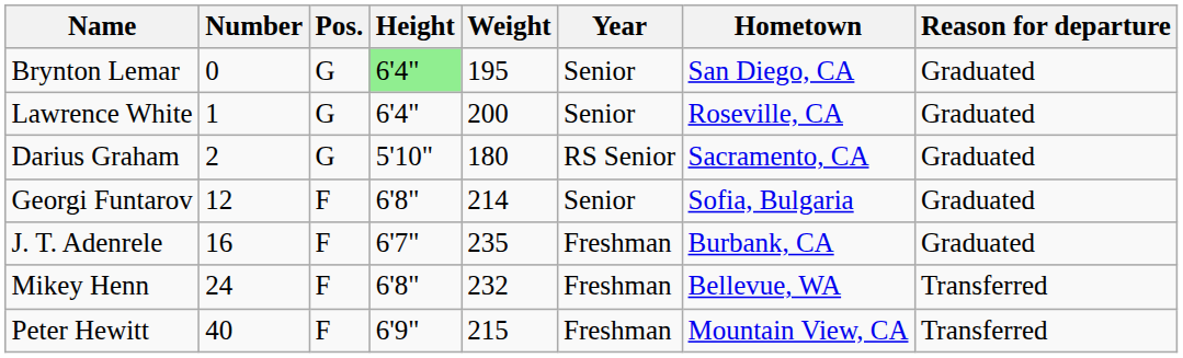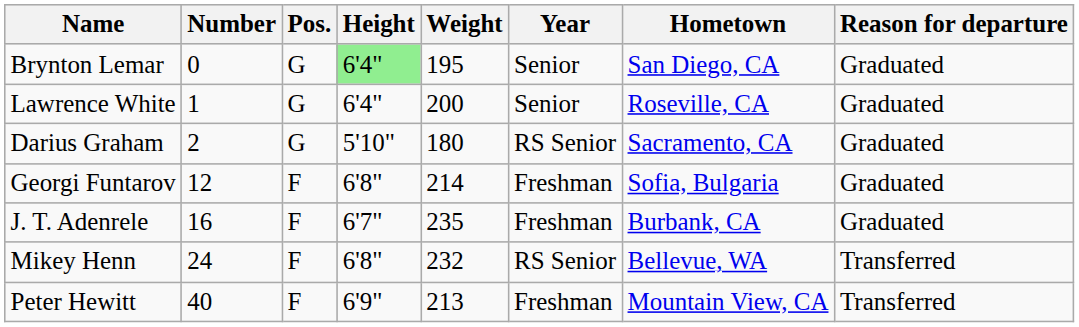Georgi Funtarov | Year: Senior -> Freshman
Mikey Henn | Year: Freshman -> RS Senior
Peter Hewitt | Weight: 215 -> 213
